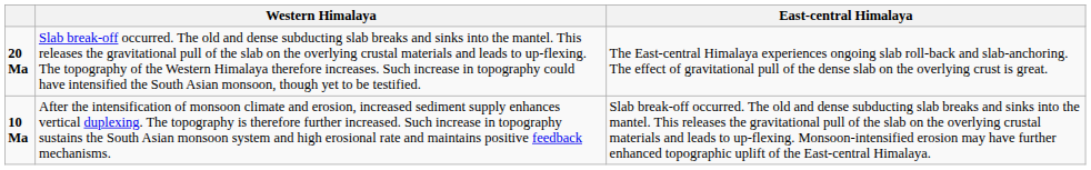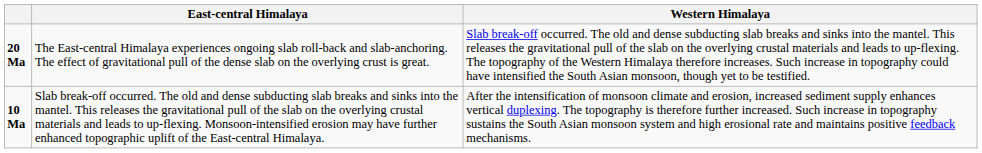columns swapped: Western Himalaya <-> East-central Himalaya
